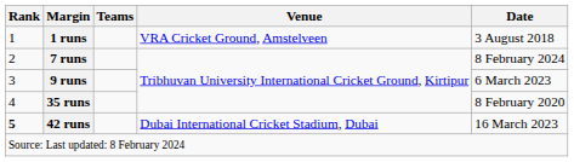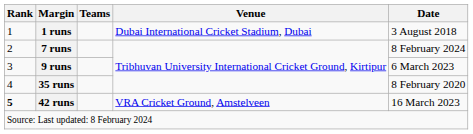1 runs | Venue: VRA Cricket Ground, Amstelveen -> Dubai International Cricket Stadium, Dubai
42 runs | Venue: Dubai International Cricket Stadium, Dubai -> VRA Cricket Ground, Amstelveen
